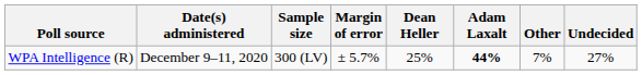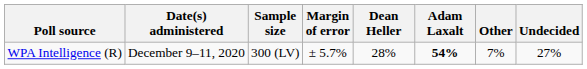WPA Intelligence (R) | Dean Heller: 25% -> 28%
WPA Intelligence (R) | Adam Laxalt: 44% -> 54%
